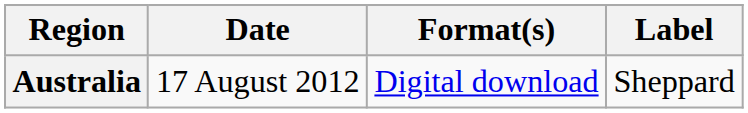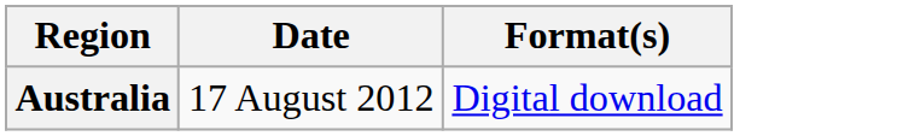- column: Label | Sheppard
